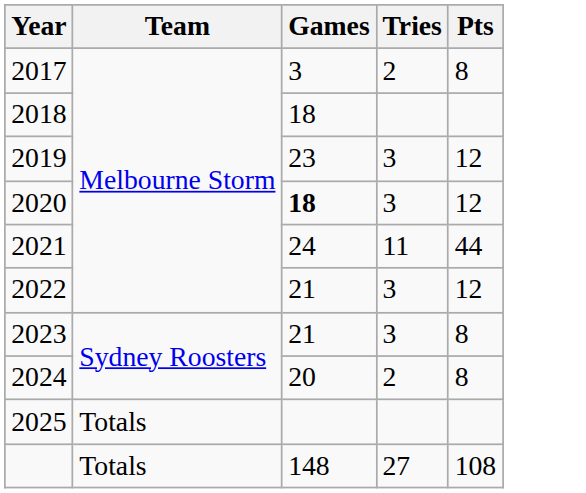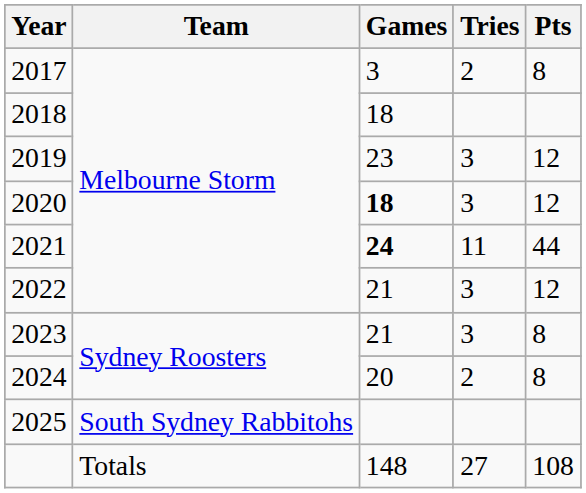2021 | Games: normal -> bold
2025 | Team: Totals -> South Sydney Rabbitohs
